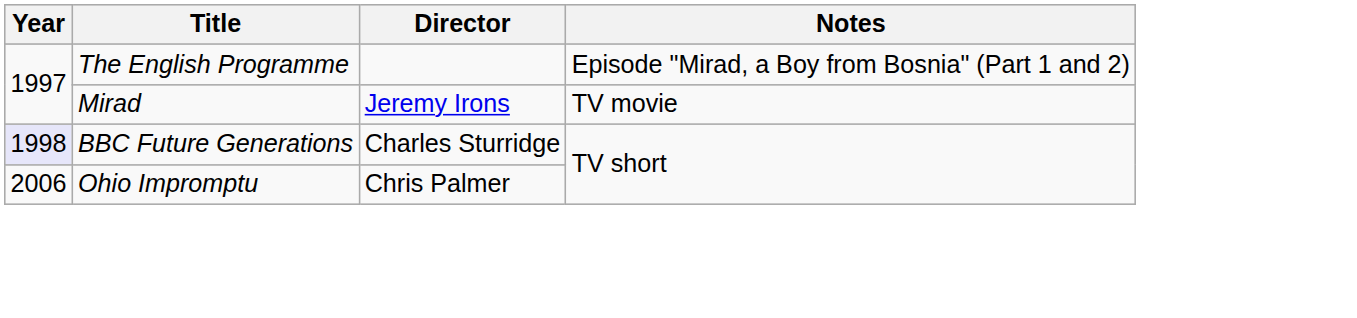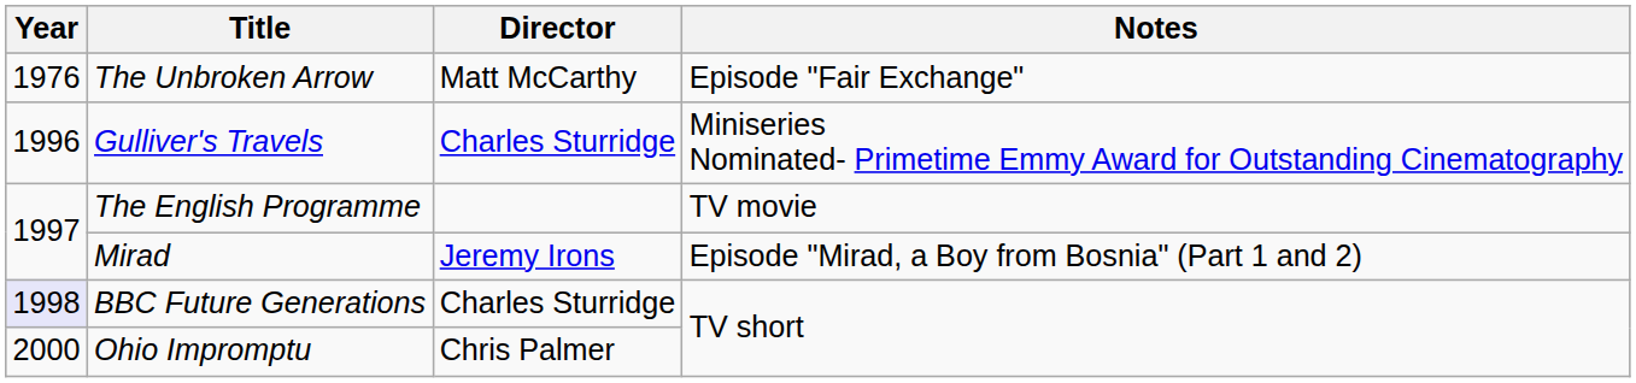+ row: 1976 | The Unbroken Arrow | Matt McCarthy | Episode "Fair Exchange"
+ row: 1996 | Gulliver's Travels | Charles Sturridge | Miniseries Nominated- Primetime Emmy Award for Outstanding Cinematography
The English Programme | Notes: Episode "Mirad, a Boy from Bosnia" (Part 1 and 2) -> TV movie
Mirad | Notes: TV movie -> Episode "Mirad, a Boy from Bosnia" (Part 1 and 2)
Ohio Impromptu | Year: 2006 -> 2000
